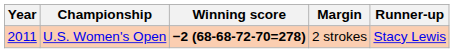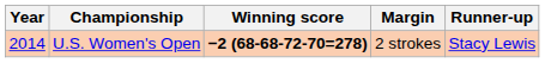U.S. Women's Open | Year: 2011 -> 2014
